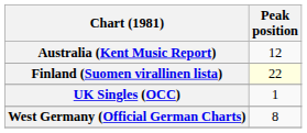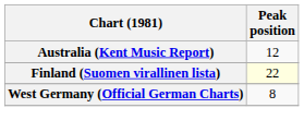- row: UK Singles (OCC) | 1
